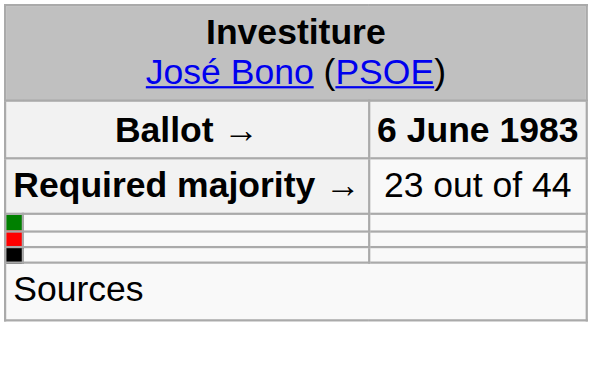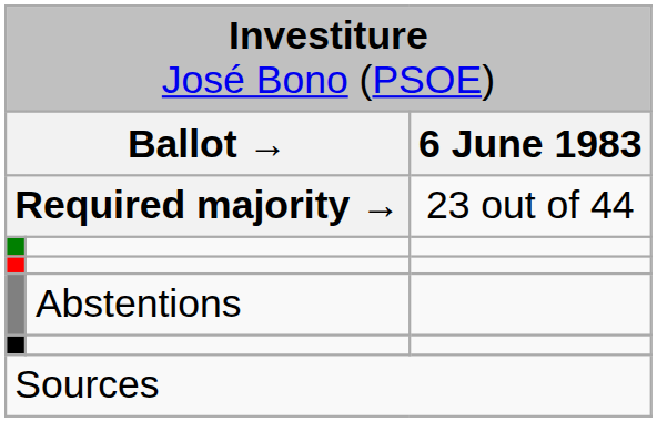+ row: Abstentions
